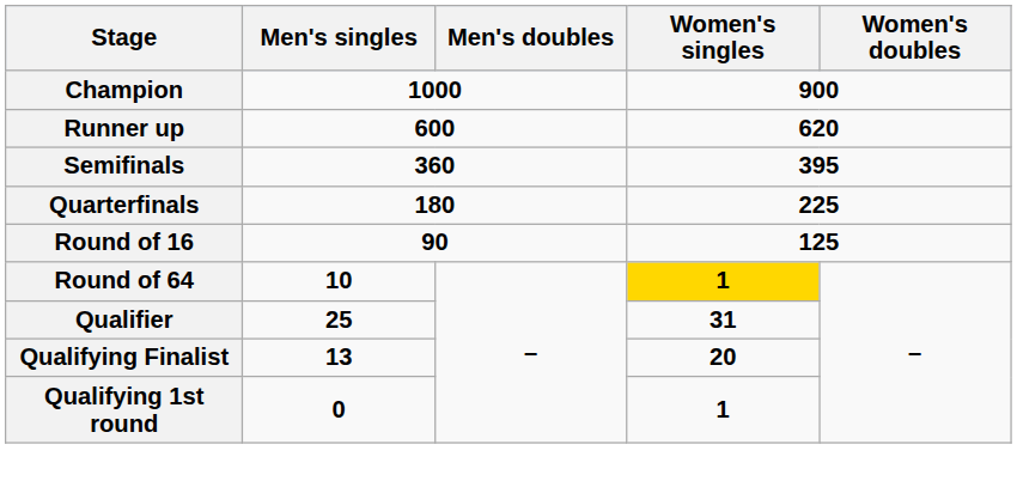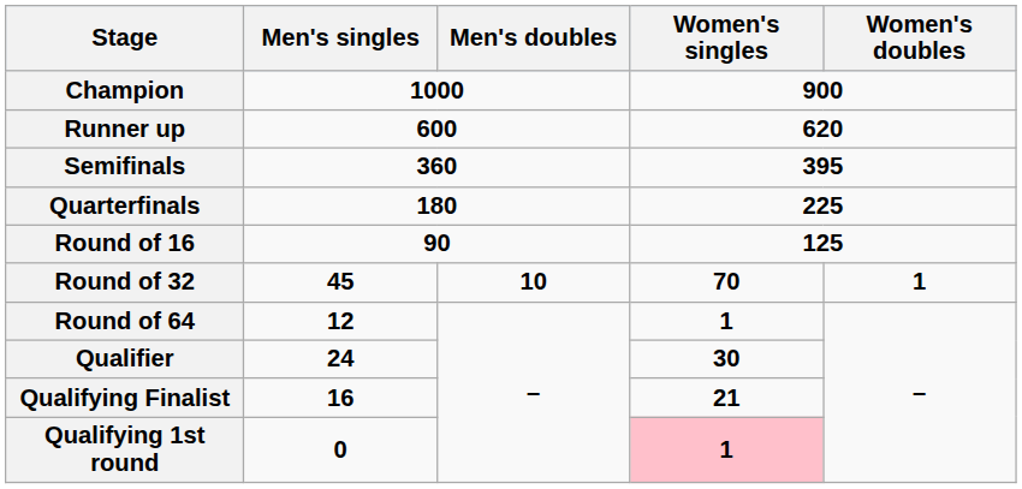+ row: Round of 32 | 45 | 10 | 70 | 1
Round of 64 | Men's singles: 10 -> 12
Round of 64 | Women's singles: gold background -> no background
Qualifier | Men's singles: 25 -> 24
Qualifier | Women's singles: 31 -> 30
Qualifying Finalist | Men's singles: 13 -> 16
Qualifying Finalist | Women's singles: 20 -> 21
Qualifying 1st round | Women's singles: no background -> pink background
